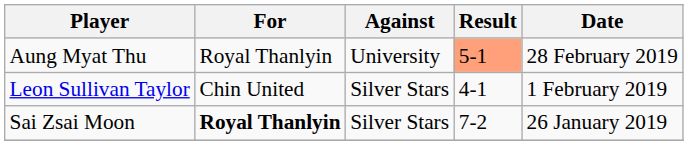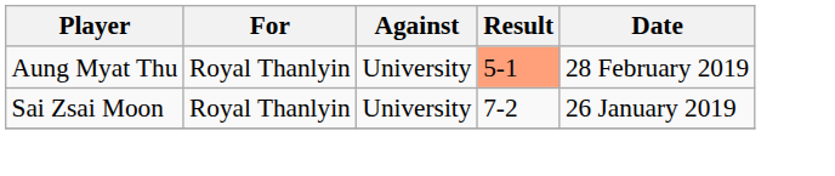- row: Leon Sullivan Taylor | Chin United | Silver Stars | 4-1 | 1 February 2019
Sai Zsai Moon | For: bold -> normal
Sai Zsai Moon | Against: Silver Stars -> University
